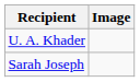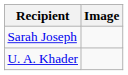rows swapped: U. A. Khader <-> Sarah Joseph
